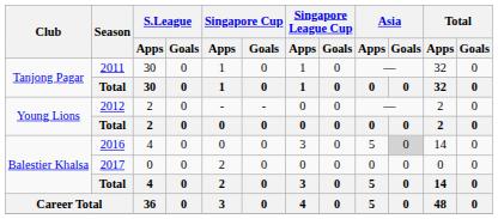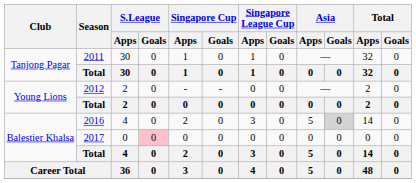2016 | Singapore Cup / Apps: 0 -> 2
2017 | S.League / Goals: no background -> pink background
2017 | Singapore Cup / Apps: 2 -> 0
